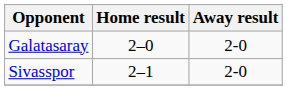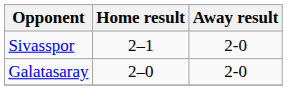rows swapped: Galatasaray <-> Sivasspor
